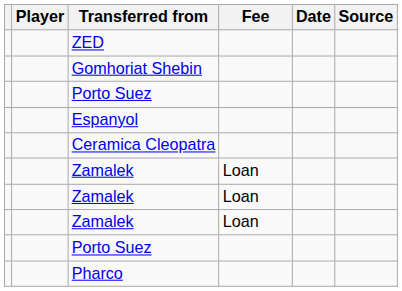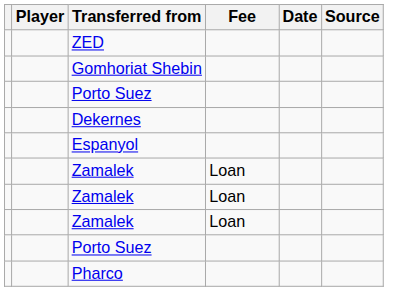+ row: Dekernes
- row: Ceramica Cleopatra
